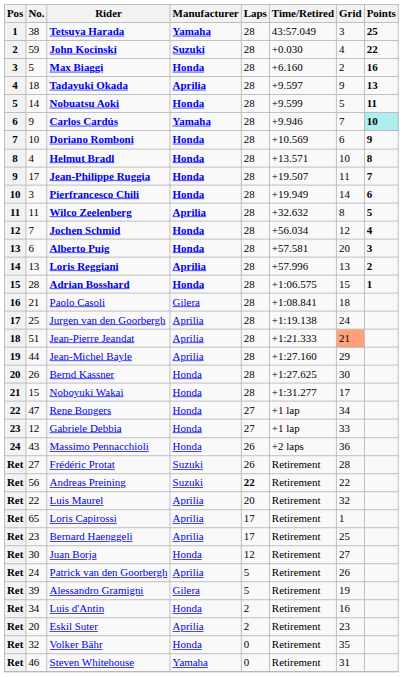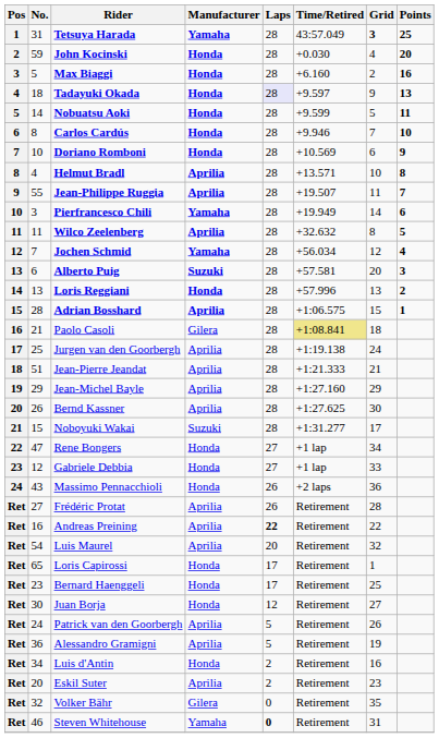Tetsuya Harada | No.: 38 -> 31
Tetsuya Harada | Grid: normal -> bold
John Kocinski | Manufacturer: Suzuki -> Honda
John Kocinski | Points: 22 -> 20
Tadayuki Okada | Manufacturer: Aprilia -> Honda
Tadayuki Okada | Laps: no background -> lavender background
Carlos Cardús | No.: 9 -> 8
Carlos Cardús | Manufacturer: Yamaha -> Honda
Carlos Cardús | Points: paleturquoise background -> no background
Helmut Bradl | Manufacturer: Honda -> Aprilia
Jean-Philippe Ruggia | No.: 17 -> 55
Jean-Philippe Ruggia | Manufacturer: Honda -> Aprilia
Pierfrancesco Chili | Manufacturer: Honda -> Yamaha
Jochen Schmid | Manufacturer: Honda -> Yamaha
Alberto Puig | Manufacturer: Honda -> Suzuki
Loris Reggiani | Manufacturer: Aprilia -> Honda
Adrian Bosshard | Manufacturer: Honda -> Aprilia
Paolo Casoli | Time/Retired: no background -> khaki background
Jean-Pierre Jeandat | Grid: lightsalmon background -> no background
Jean-Michel Bayle | No.: 44 -> 29
Bernd Kassner | Manufacturer: Honda -> Aprilia
Noboyuki Wakai | Manufacturer: Honda -> Suzuki
Frédéric Protat | Manufacturer: Suzuki -> Aprilia
Andreas Preining | No.: 56 -> 16
Andreas Preining | Manufacturer: Suzuki -> Aprilia
Luis Maurel | No.: 22 -> 54
Loris Capirossi | Manufacturer: Aprilia -> Honda
Bernard Haenggeli | Manufacturer: Aprilia -> Honda
Alessandro Gramigni | No.: 39 -> 36
Alessandro Gramigni | Manufacturer: Gilera -> Aprilia
Volker Bähr | Manufacturer: Honda -> Gilera
Steven Whitehouse | Laps: normal -> bold
